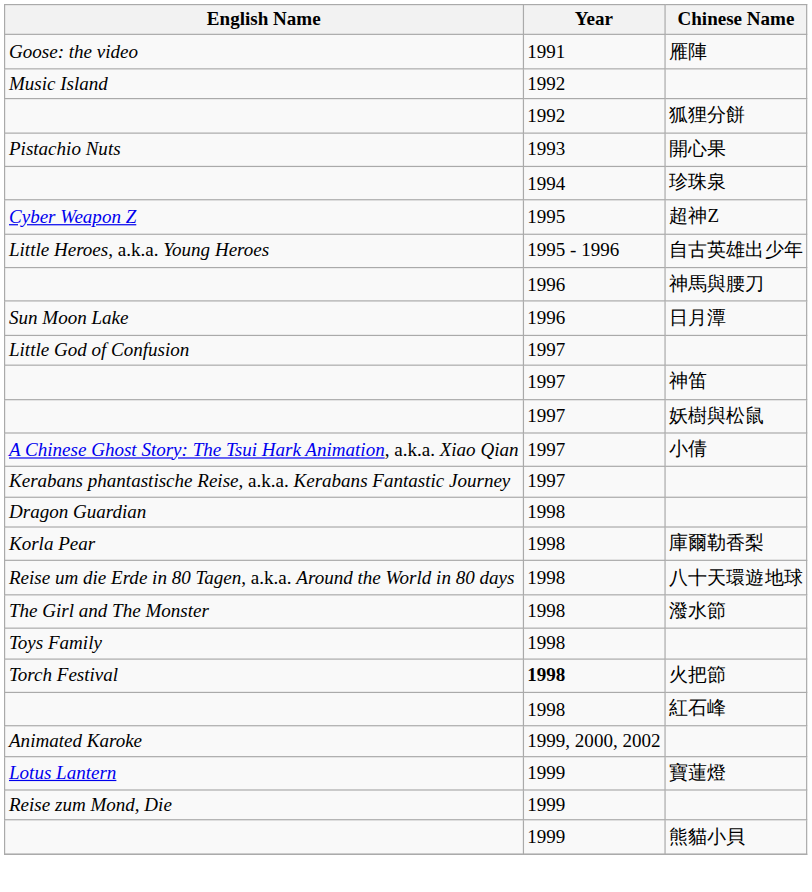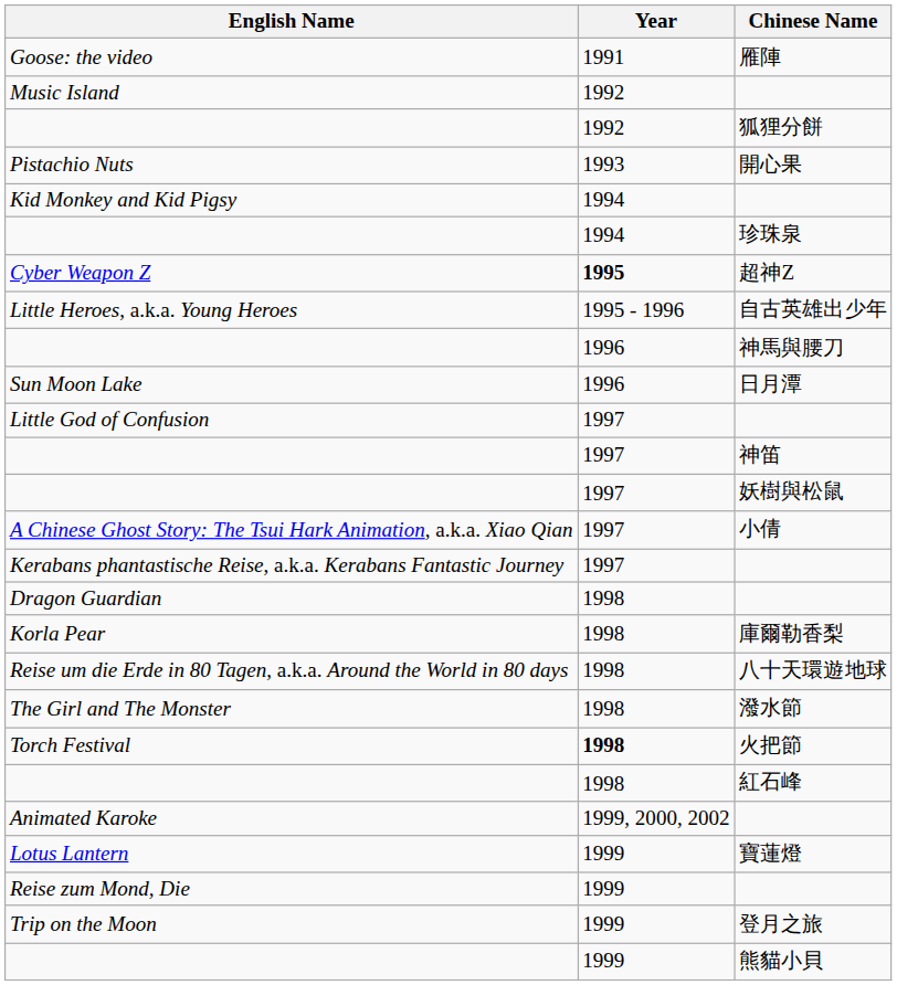+ row: Kid Monkey and Kid Pigsy | 1994
Cyber Weapon Z | Year: normal -> bold
- row: Toys Family | 1998
+ row: Trip on the Moon | 1999 | 登月之旅
